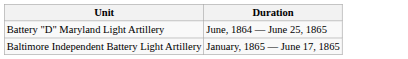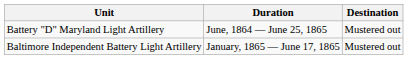+ column: Destination | Mustered out | Mustered out
